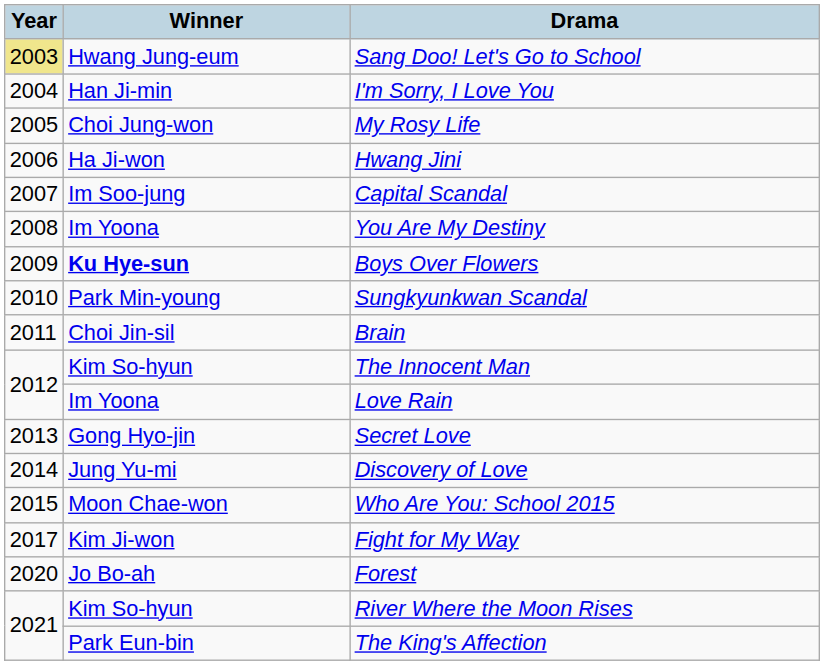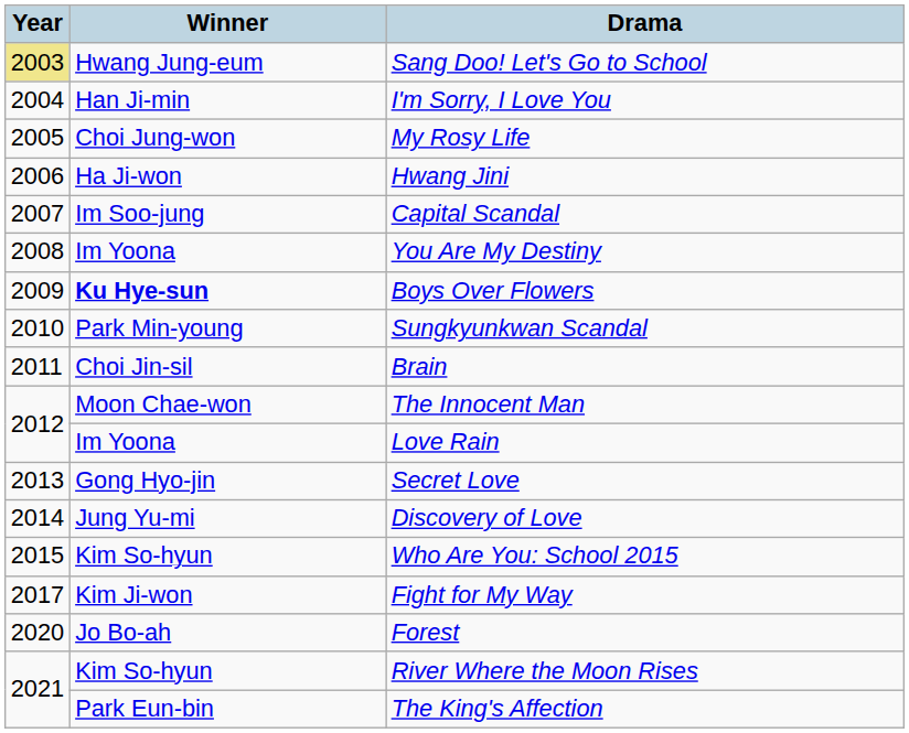The Innocent Man | Winner: Kim So-hyun -> Moon Chae-won
Who Are You: School 2015 | Winner: Moon Chae-won -> Kim So-hyun
